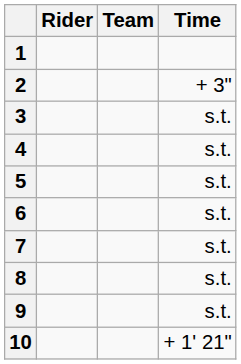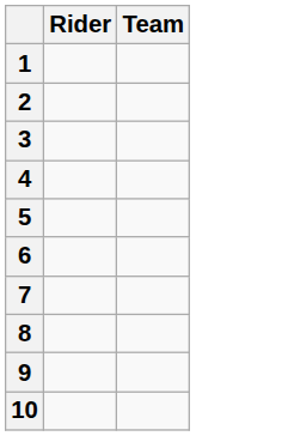- column: Time | + 3" | s.t. | s.t. | s.t. | s.t. | s.t. | s.t. | s.t. | + 1' 21"
